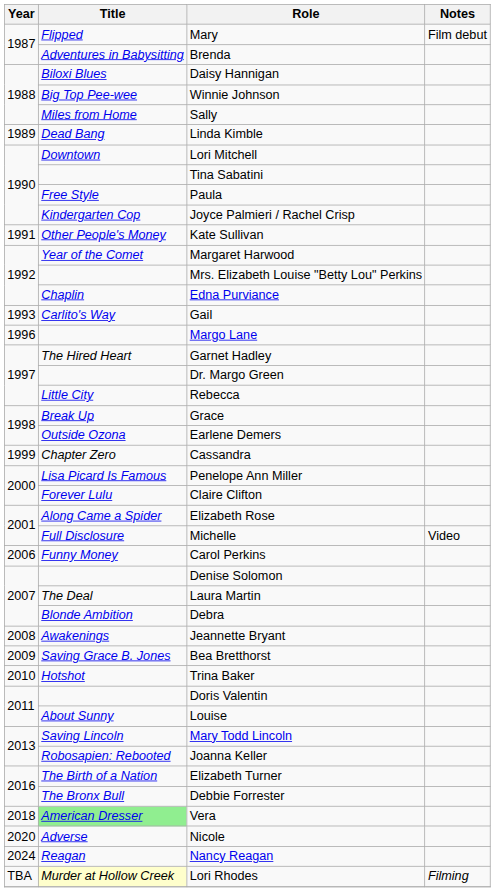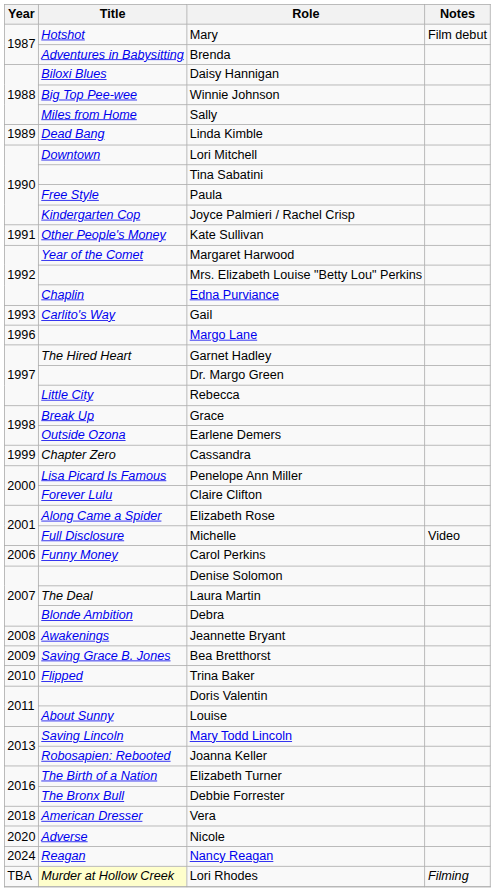Mary | Title: Flipped -> Hotshot
Trina Baker | Title: Hotshot -> Flipped
Vera | Title: lightgreen background -> no background
